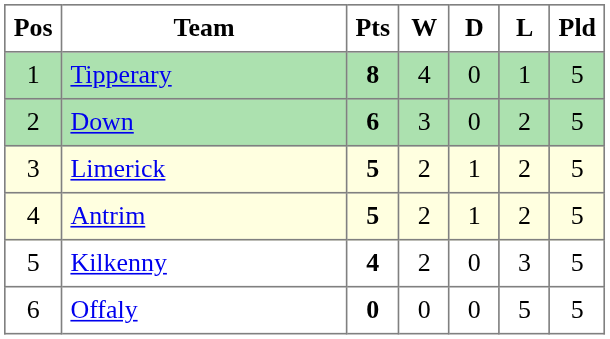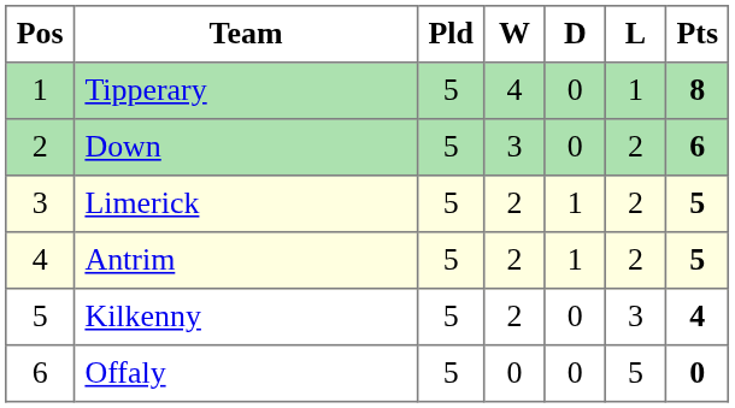columns swapped: Pld <-> Pts
